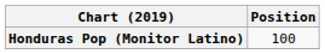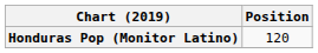Honduras Pop (Monitor Latino) | Position: 100 -> 120
